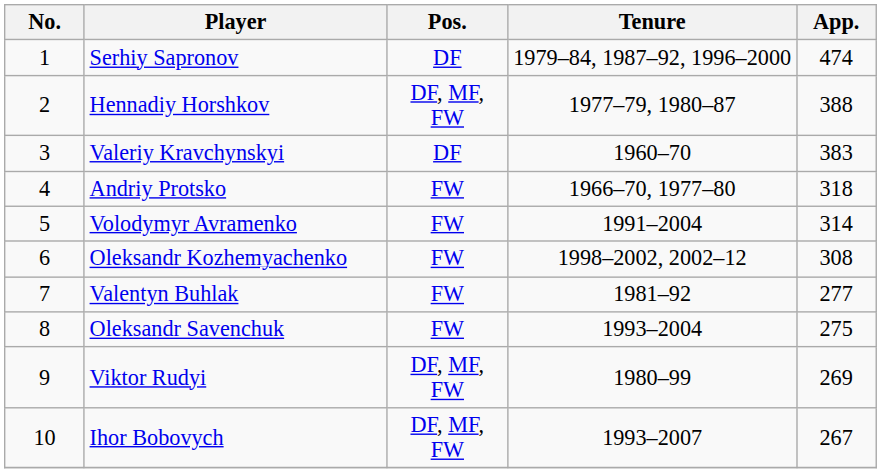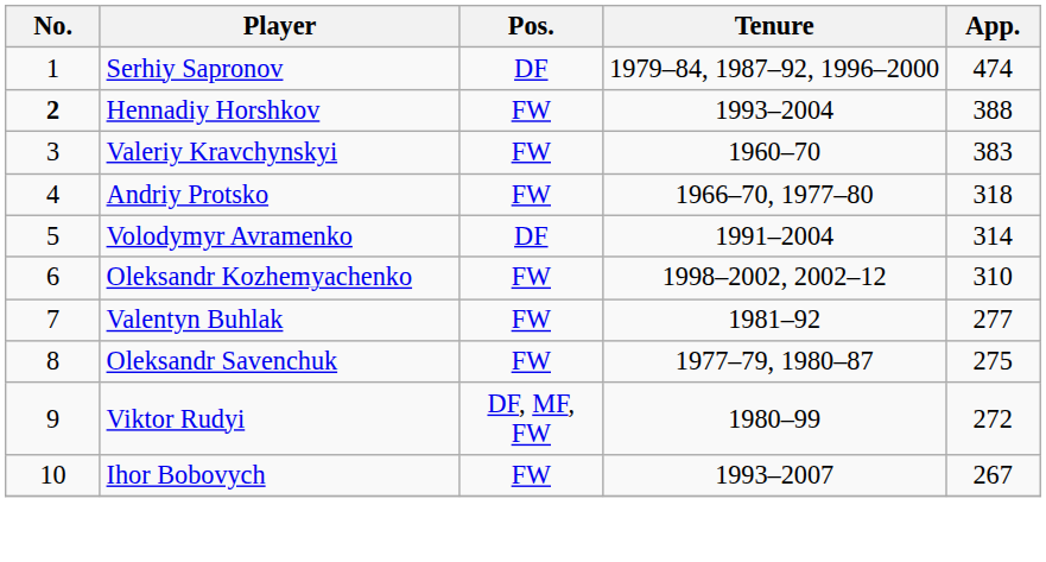Hennadiy Horshkov | No.: normal -> bold
Hennadiy Horshkov | Pos.: DF, MF, FW -> FW
Hennadiy Horshkov | Tenure: 1977–79, 1980–87 -> 1993–2004
Valeriy Kravchynskyi | Pos.: DF -> FW
Volodymyr Avramenko | Pos.: FW -> DF
Oleksandr Kozhemyachenko | App.: 308 -> 310
Oleksandr Savenchuk | Tenure: 1993–2004 -> 1977–79, 1980–87
Viktor Rudyi | App.: 269 -> 272
Ihor Bobovych | Pos.: DF, MF, FW -> FW
